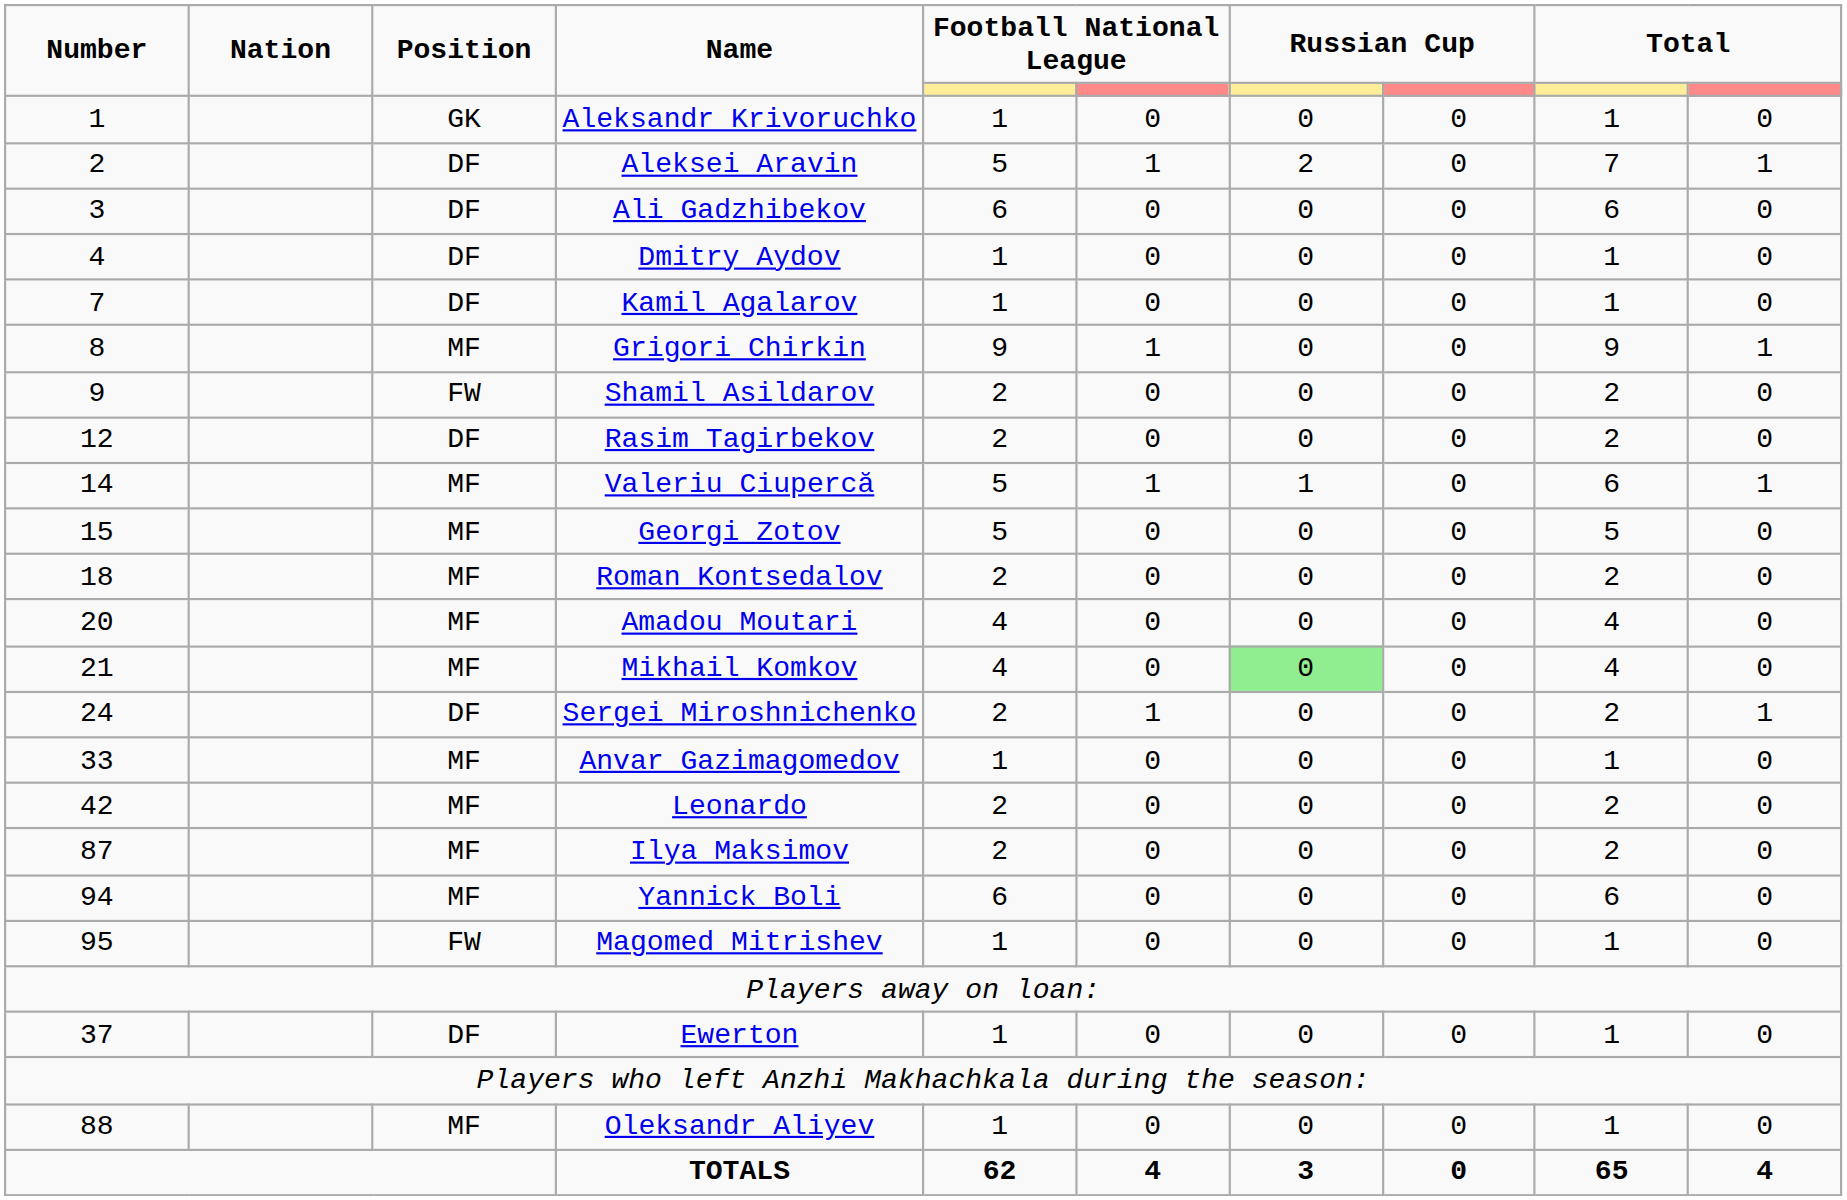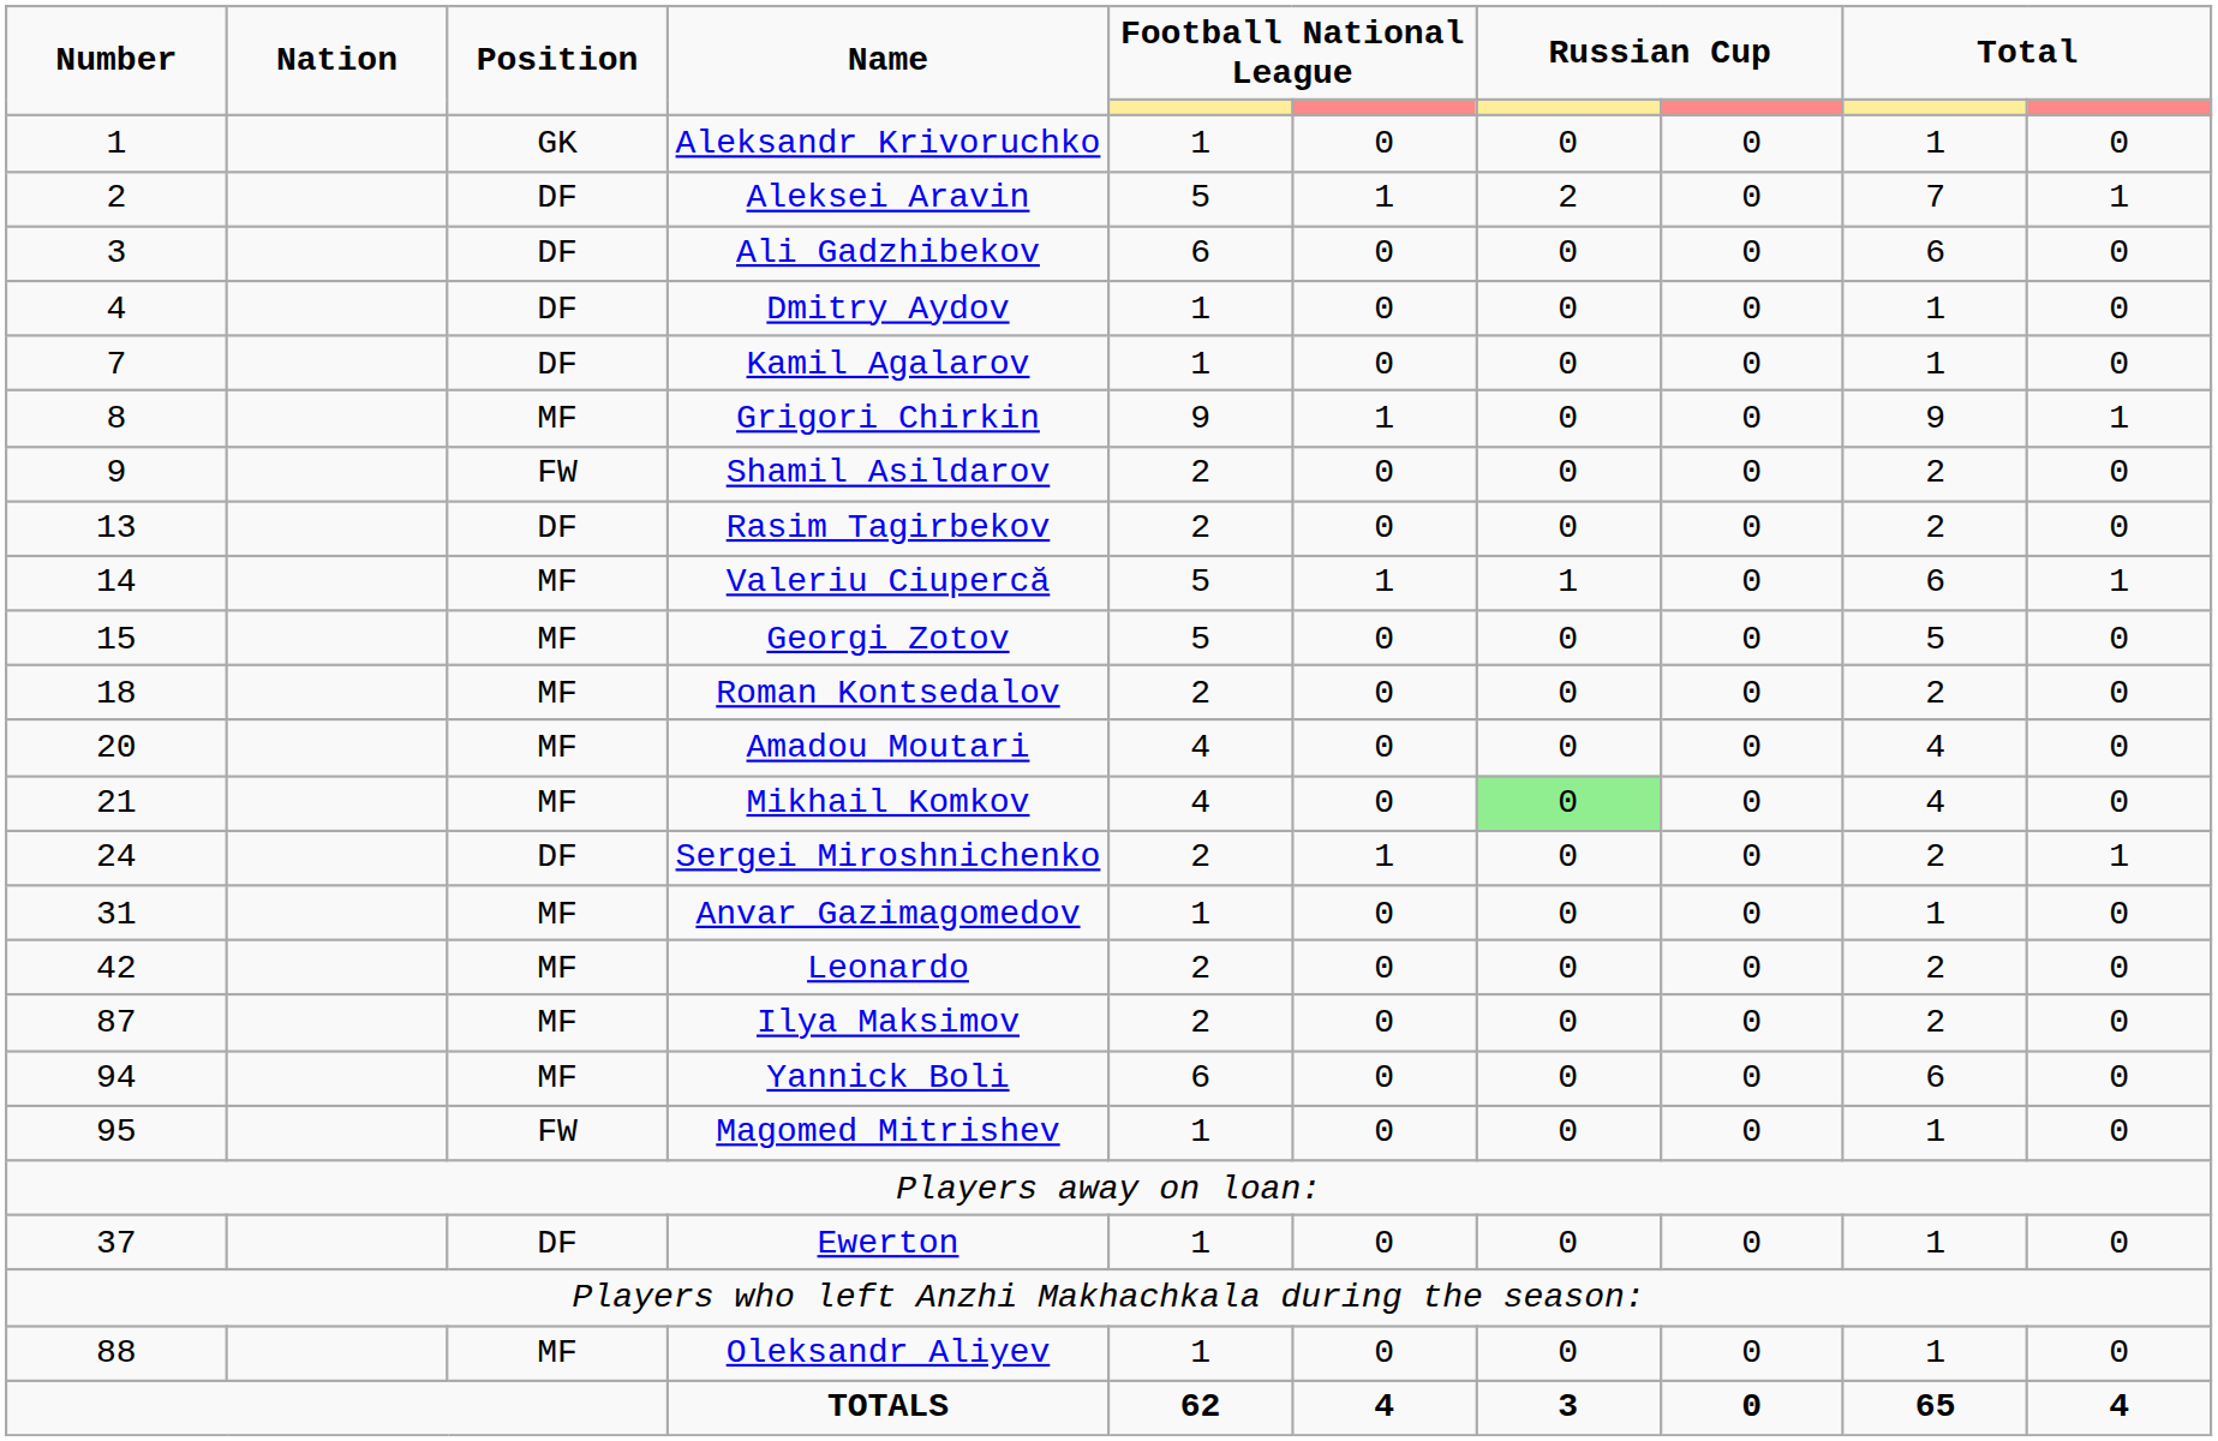Rasim Tagirbekov | Number: 12 -> 13
Anvar Gazimagomedov | Number: 33 -> 31
